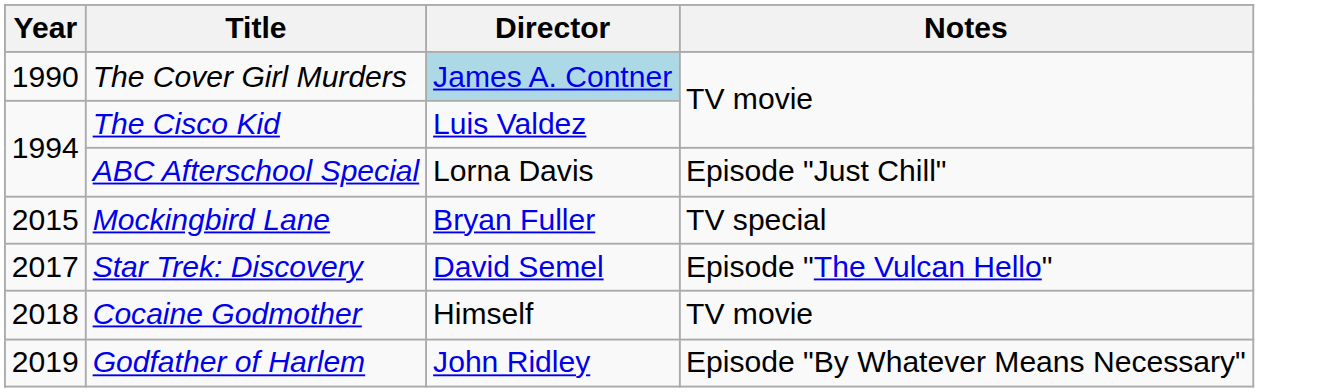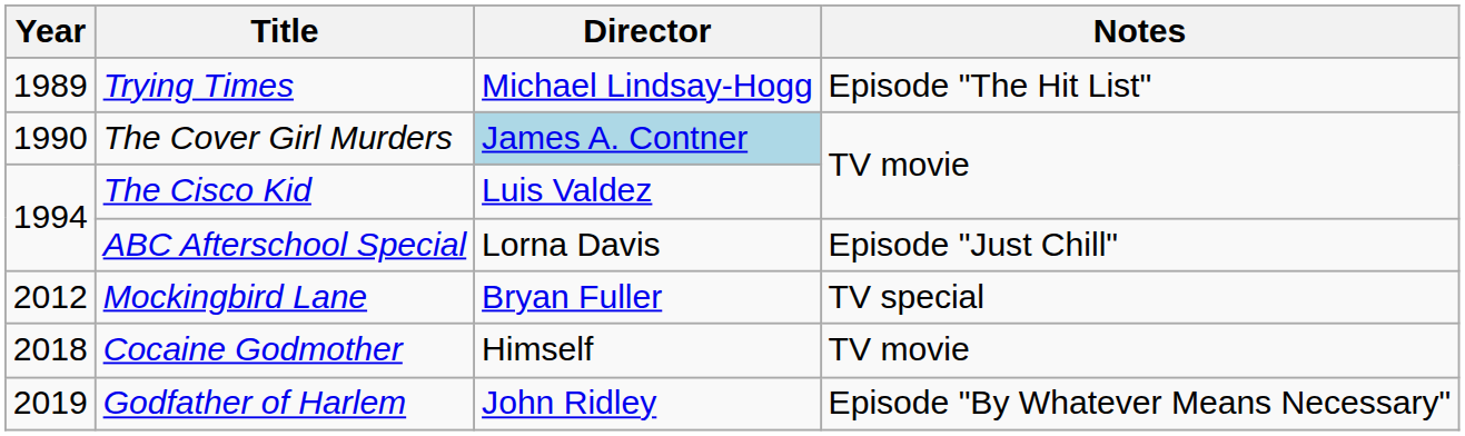+ row: 1989 | Trying Times | Michael Lindsay-Hogg | Episode "The Hit List"
Mockingbird Lane | Year: 2015 -> 2012
- row: 2017 | Star Trek: Discovery | David Semel | Episode "The Vulcan Hello"
